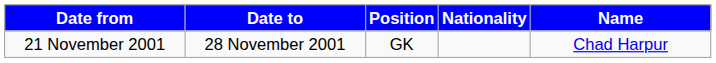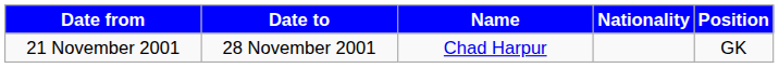columns swapped: Position <-> Name
